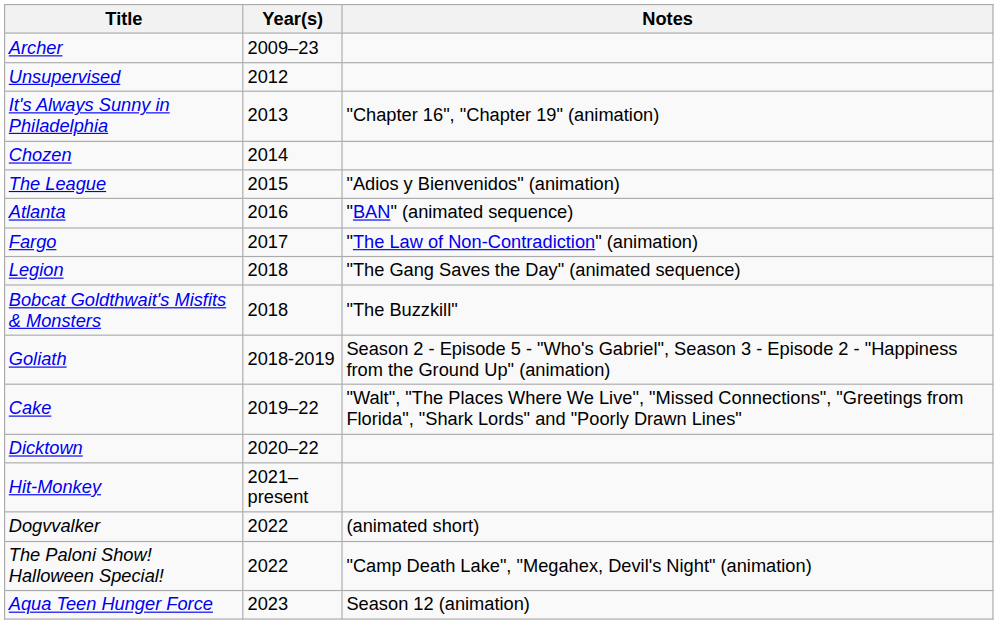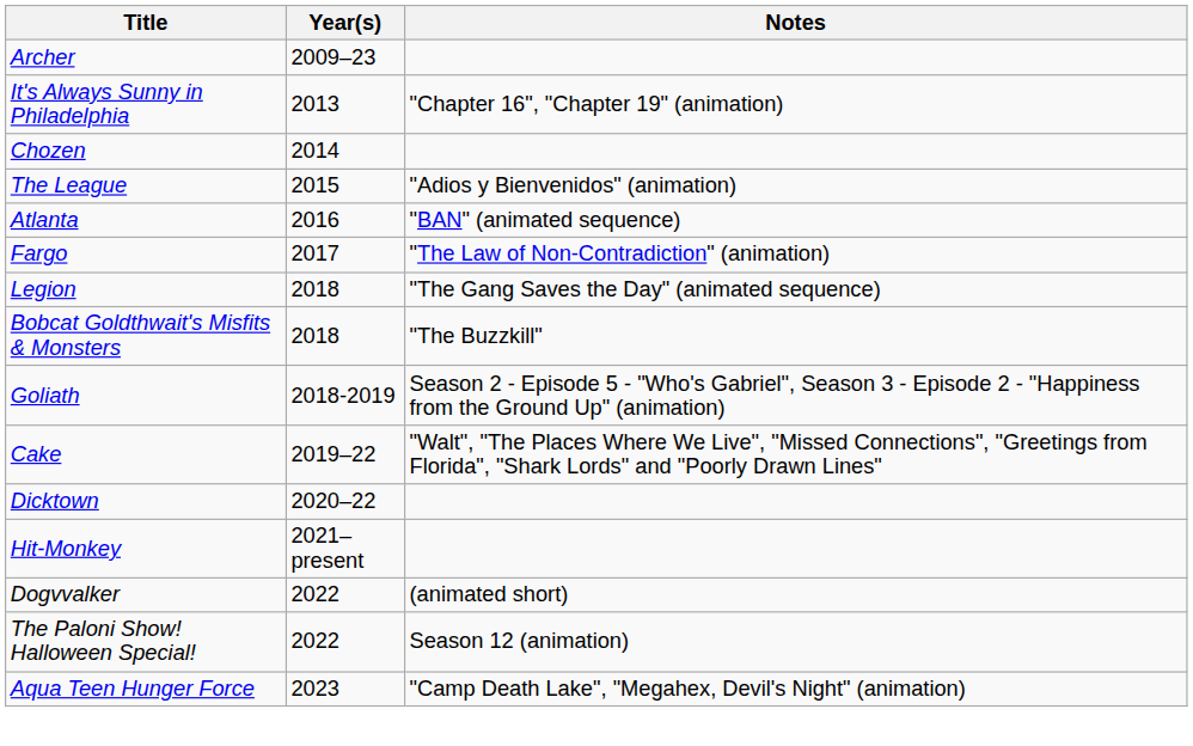- row: Unsupervised | 2012
The Paloni Show! Halloween Special! | Notes: "Camp Death Lake", "Megahex, Devil's Night" (animation) -> Season 12 (animation)
Aqua Teen Hunger Force | Notes: Season 12 (animation) -> "Camp Death Lake", "Megahex, Devil's Night" (animation)
